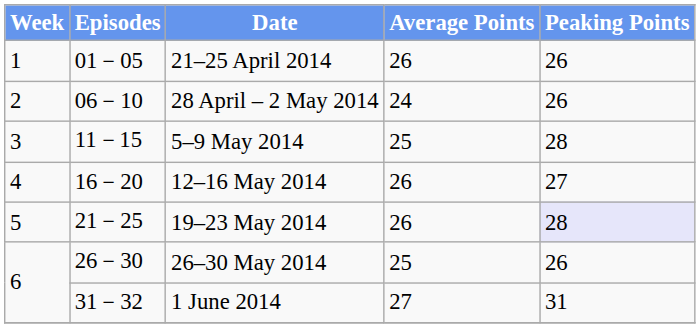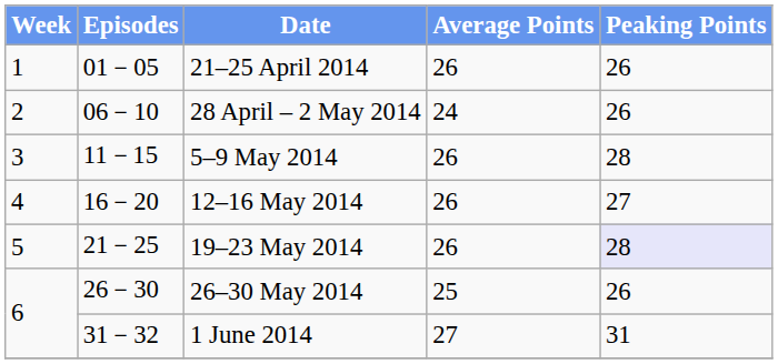5–9 May 2014 | Average Points: 25 -> 26
